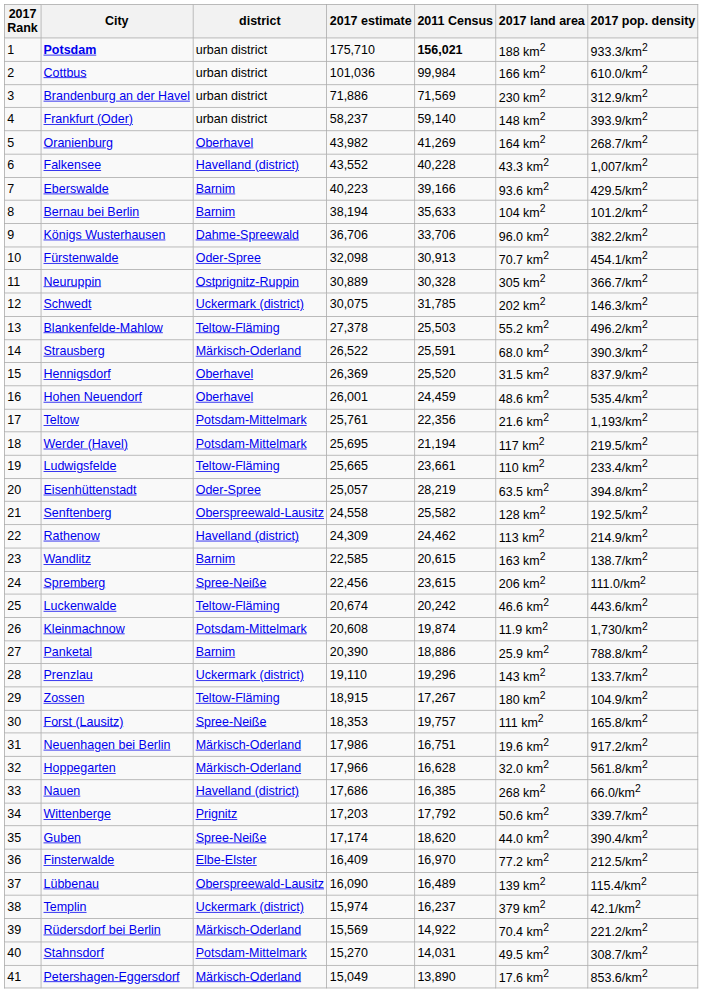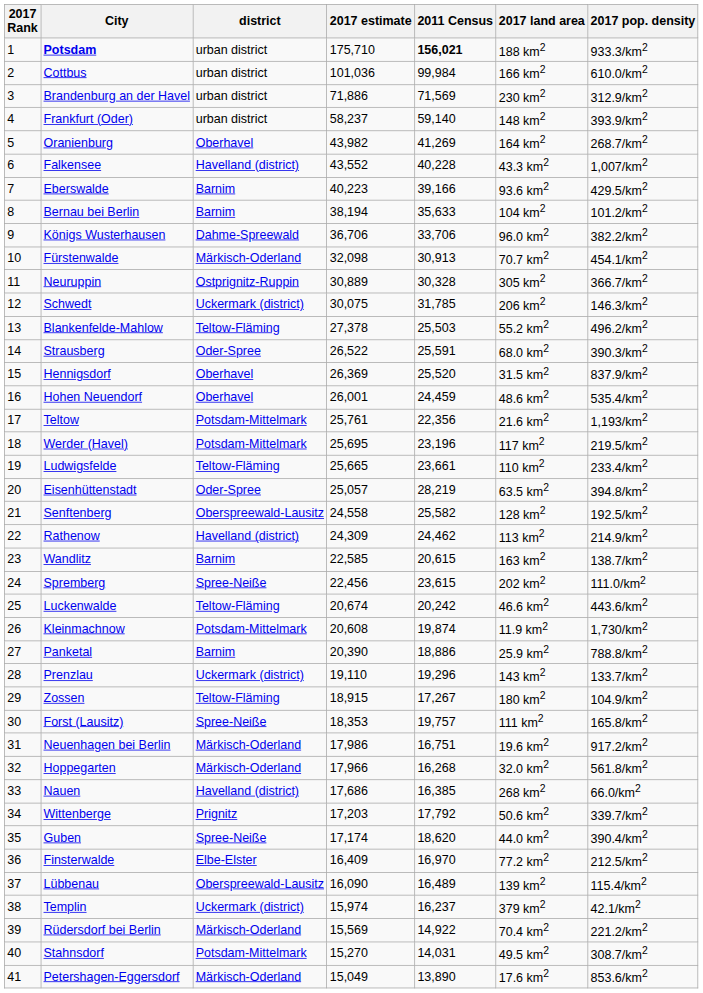Fürstenwalde | district: Oder-Spree -> Märkisch-Oderland
Schwedt | 2017 land area: 202 km2 -> 206 km2
Strausberg | district: Märkisch-Oderland -> Oder-Spree
Werder (Havel) | 2011 Census: 21,194 -> 23,196
Spremberg | 2017 land area: 206 km2 -> 202 km2
Hoppegarten | 2011 Census: 16,628 -> 16,268
